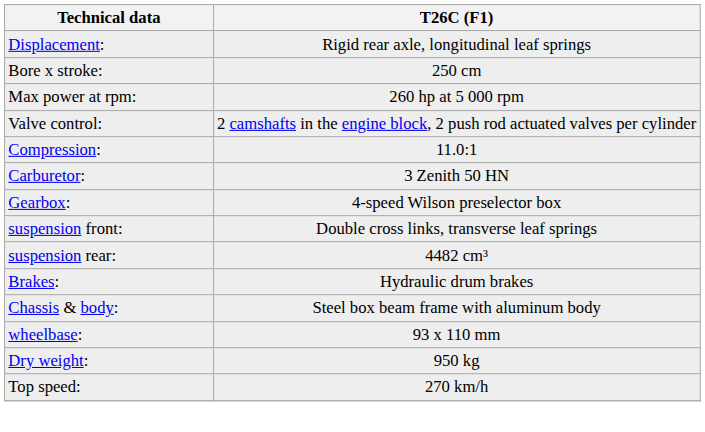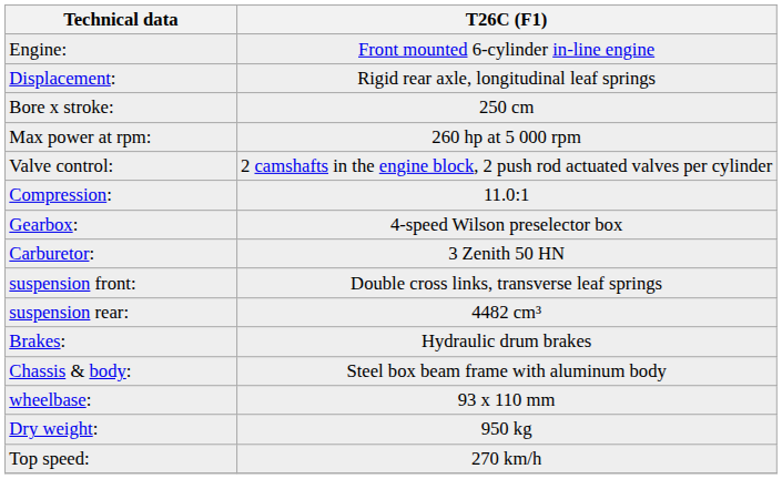+ row: Engine: | Front mounted 6-cylinder in-line engine
rows swapped: Carburetor: <-> Gearbox:
